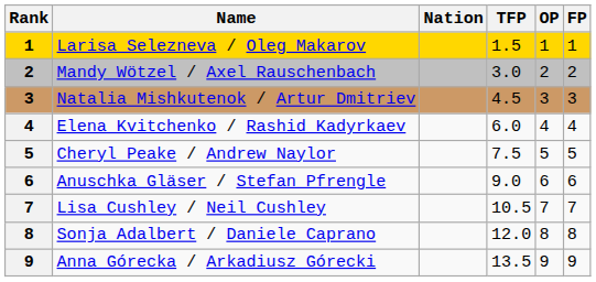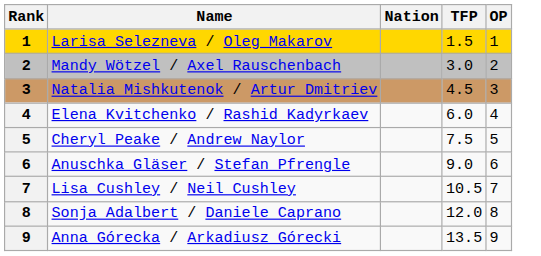- column: FP | 1 | 2 | 3 | 4 | 5 | 6 | 7 | 8 | 9
